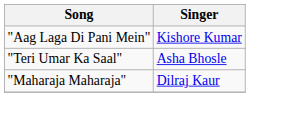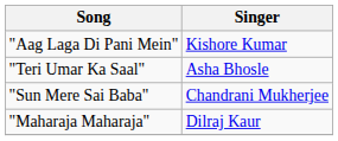+ row: "Sun Mere Sai Baba" | Chandrani Mukherjee
